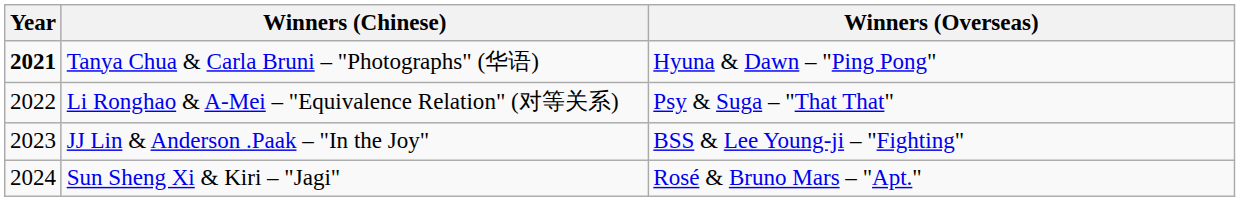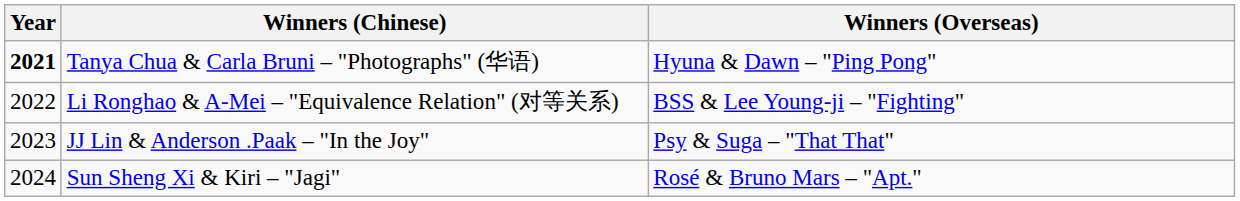Li Ronghao & A-Mei – "Equivalence Relation" (对等关系) | Winners (Overseas): Psy & Suga – "That That" -> BSS & Lee Young-ji – "Fighting"
JJ Lin & Anderson .Paak – "In the Joy" | Winners (Overseas): BSS & Lee Young-ji – "Fighting" -> Psy & Suga – "That That"
